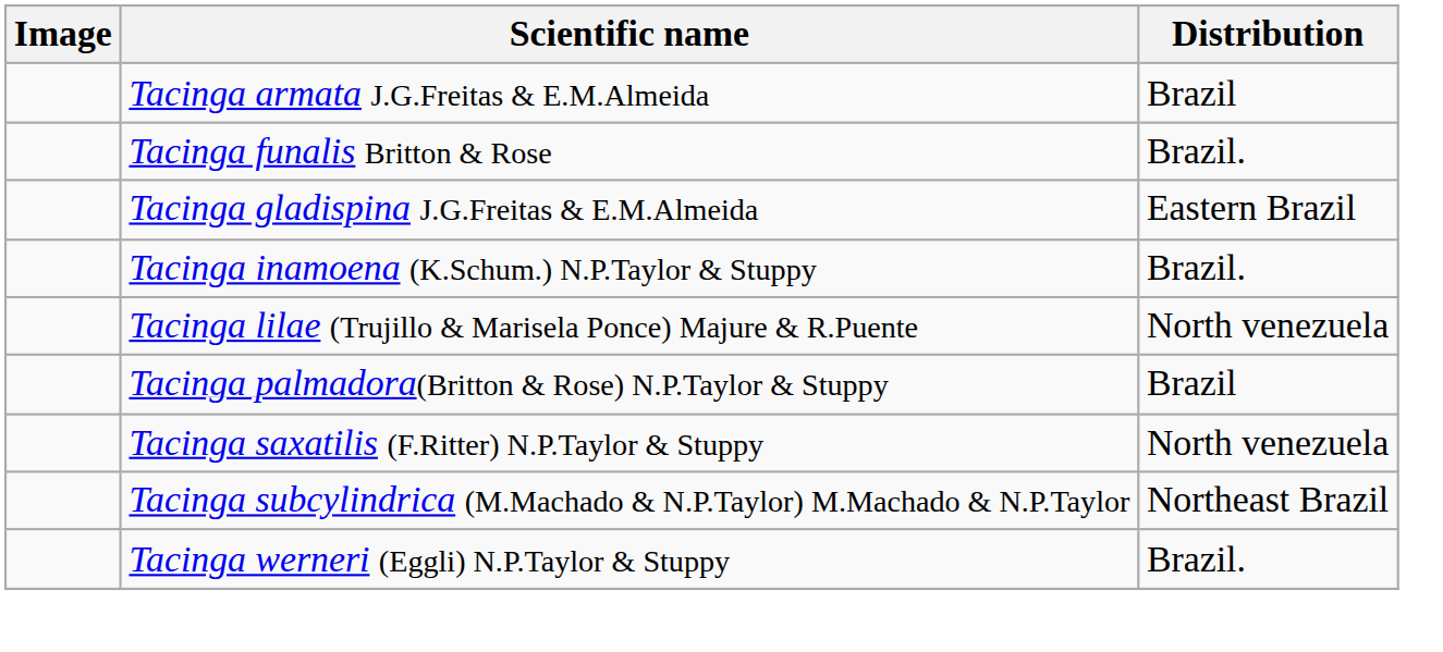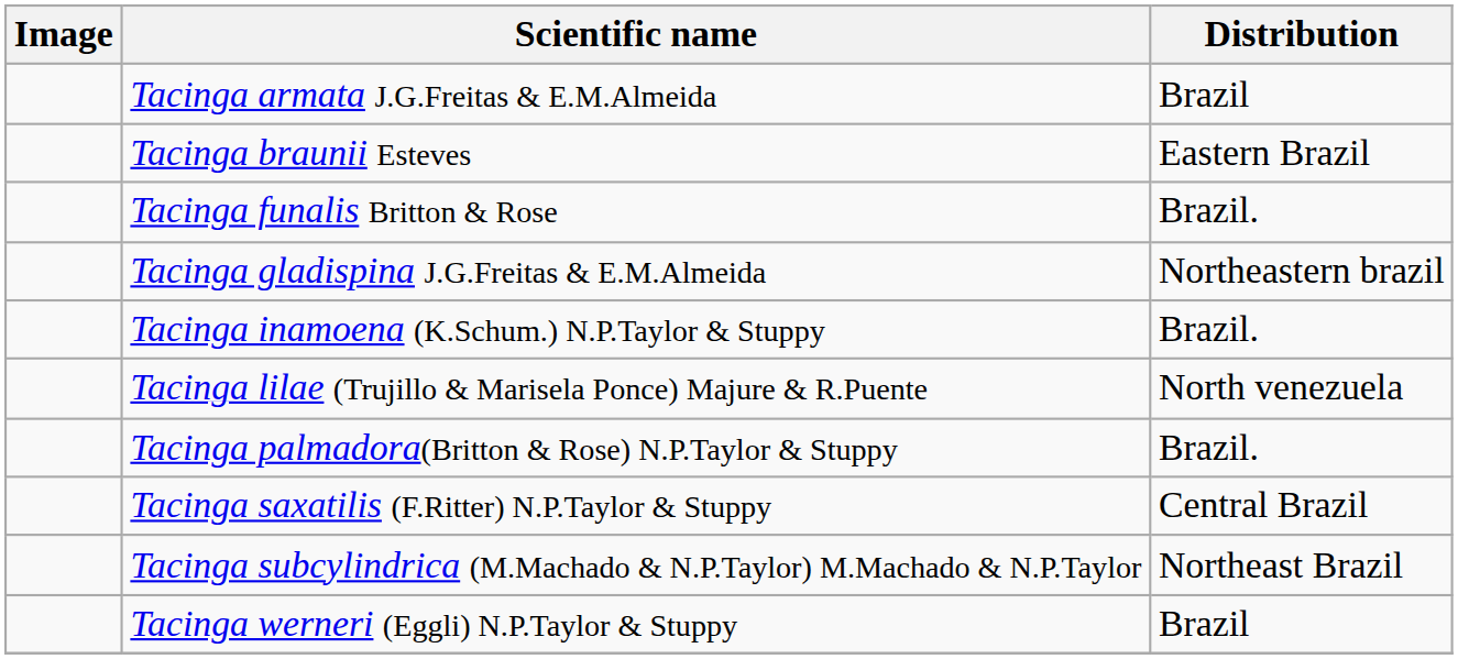+ row: Tacinga braunii Esteves | Eastern Brazil
Tacinga gladispina J.G.Freitas & E.M.Almeida | Distribution: Eastern Brazil -> Northeastern brazil
Tacinga palmadora(Britton & Rose) N.P.Taylor & Stuppy | Distribution: Brazil -> Brazil.
Tacinga saxatilis (F.Ritter) N.P.Taylor & Stuppy | Distribution: North venezuela -> Central Brazil
Tacinga werneri (Eggli) N.P.Taylor & Stuppy | Distribution: Brazil. -> Brazil
